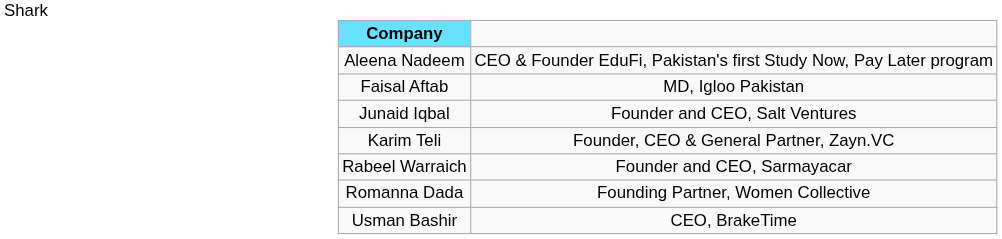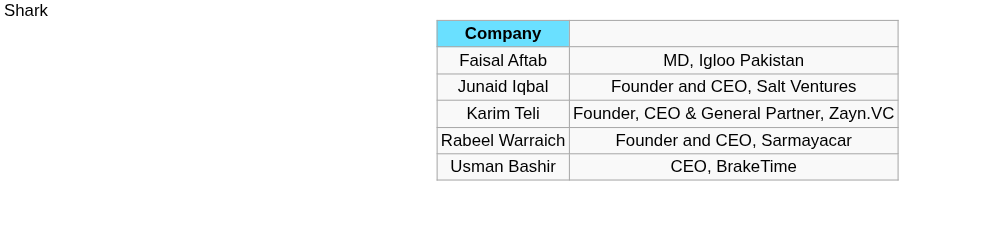- row: Aleena Nadeem | CEO & Founder EduFi, Pakistan's first Study Now, Pay Later program
- row: Romanna Dada | Founding Partner, Women Collective
